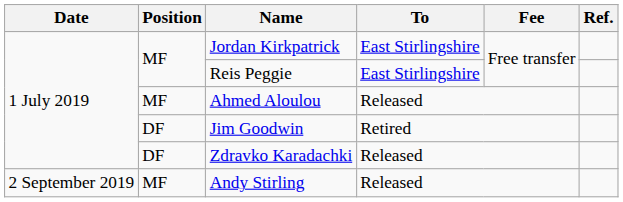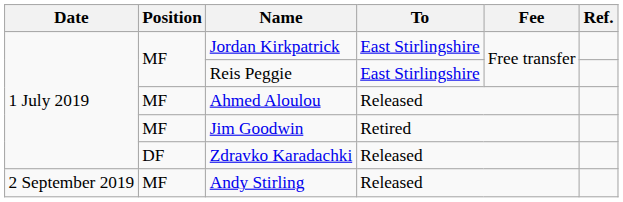Jim Goodwin | Position: DF -> MF
